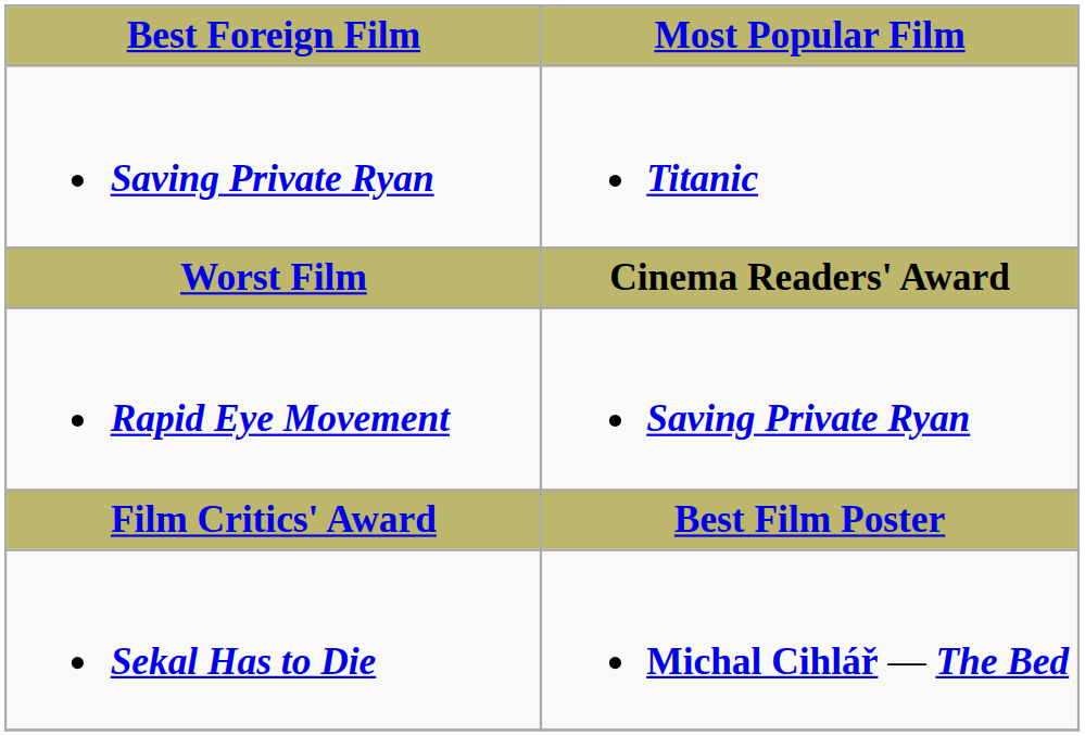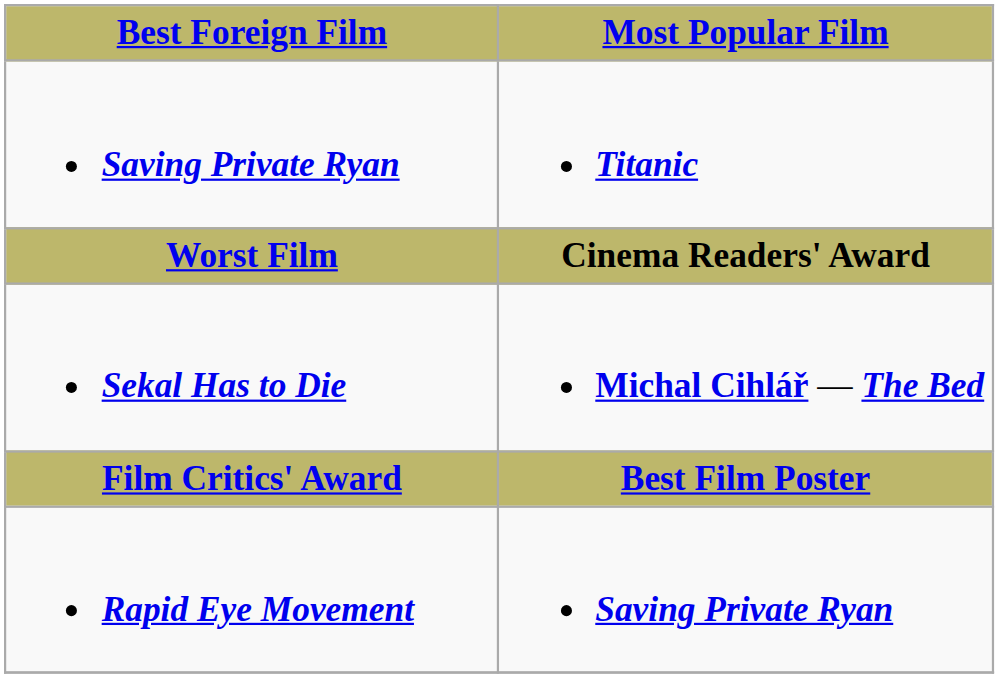rows swapped: Rapid Eye Movement <-> Sekal Has to Die
